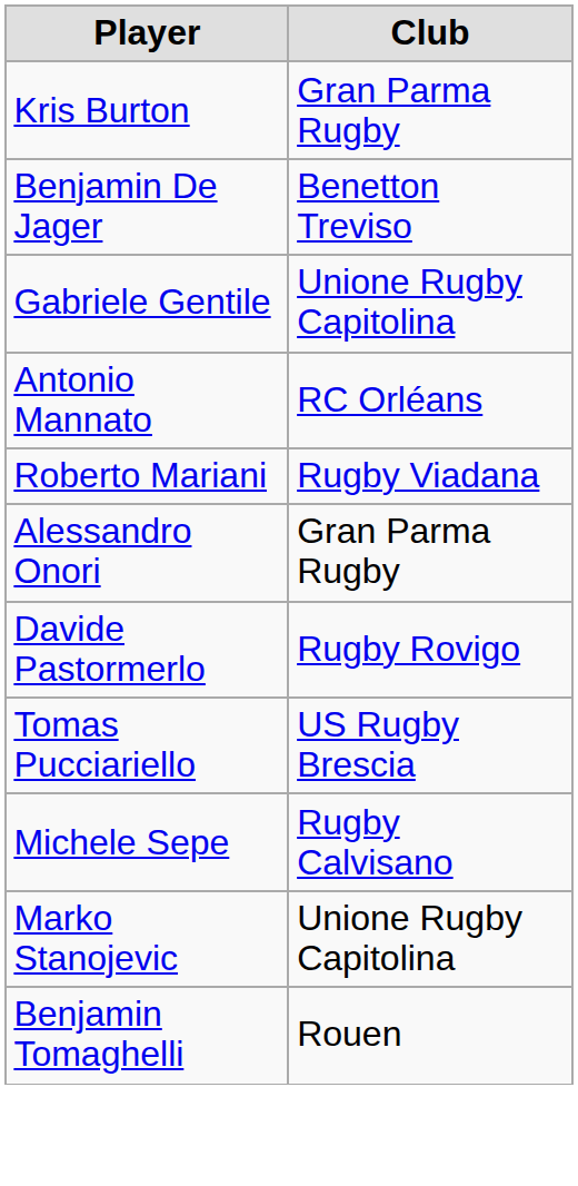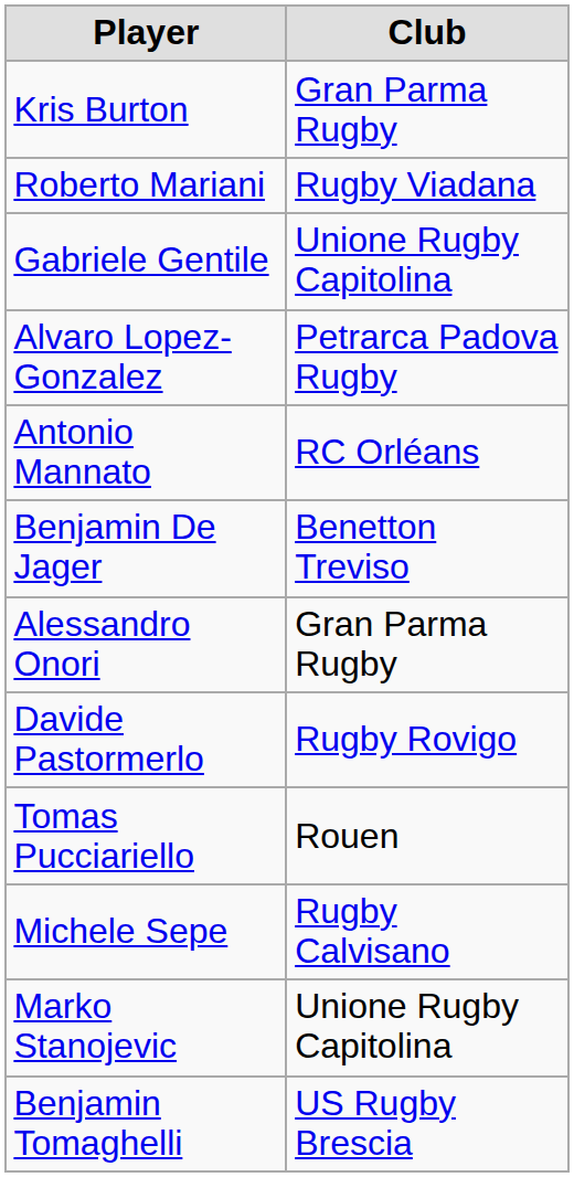rows swapped: Benjamin De Jager <-> Roberto Mariani
+ row: Alvaro Lopez-Gonzalez | Petrarca Padova Rugby
Tomas Pucciariello | Club: US Rugby Brescia -> Rouen
Benjamin Tomaghelli | Club: Rouen -> US Rugby Brescia
